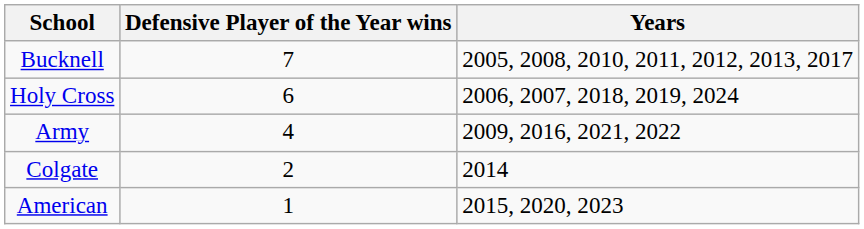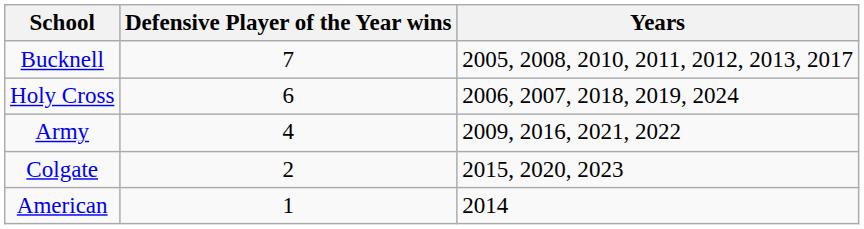Colgate | Years: 2014 -> 2015, 2020, 2023
American | Years: 2015, 2020, 2023 -> 2014
